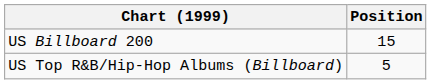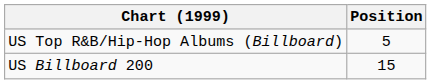rows swapped: US Billboard 200 <-> US Top R&B/Hip-Hop Albums (Billboard)
